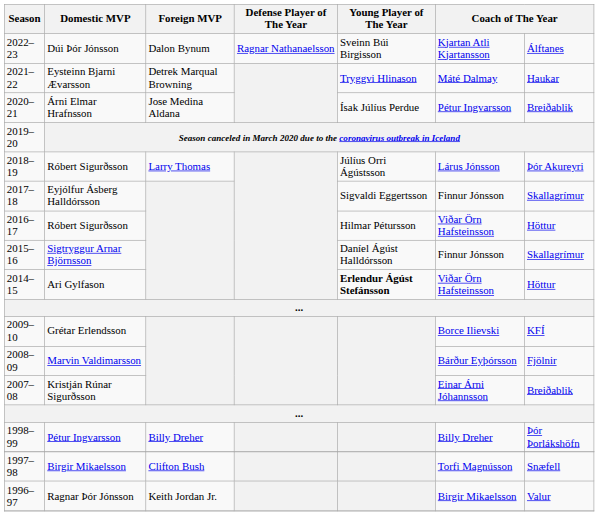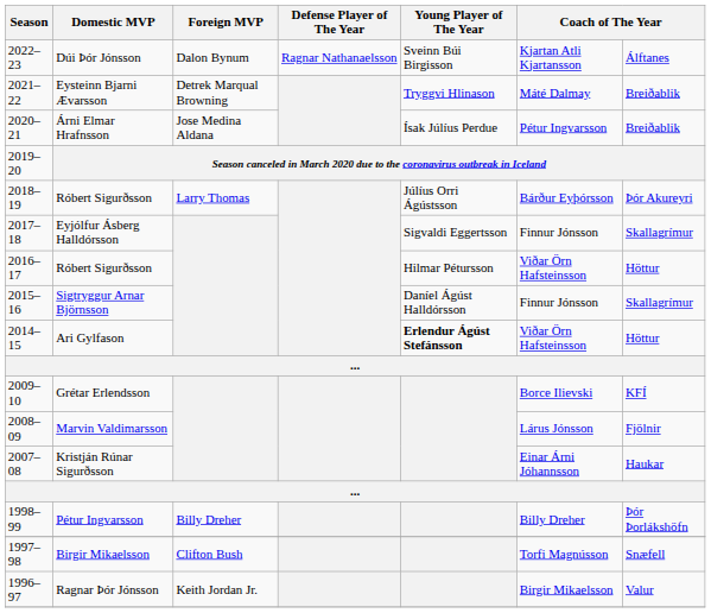Eysteinn Bjarni Ævarsson | column 7: Haukar -> Breiðablik
2018–19 / Róbert Sigurðsson | column 6: Lárus Jónsson -> Bárður Eyþórsson
Marvin Valdimarsson | column 6: Bárður Eyþórsson -> Lárus Jónsson
Kristján Rúnar Sigurðsson | column 7: Breiðablik -> Haukar
